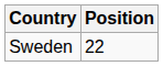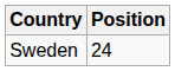Sweden | Position: 22 -> 24
